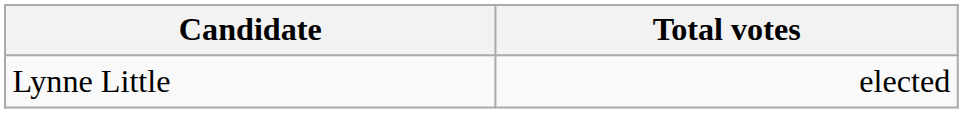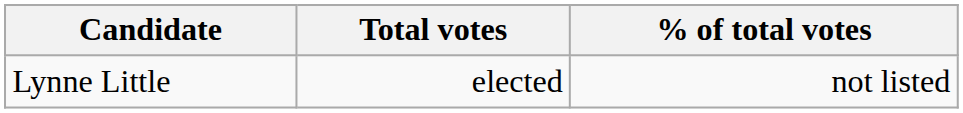+ column: % of total votes | not listed
